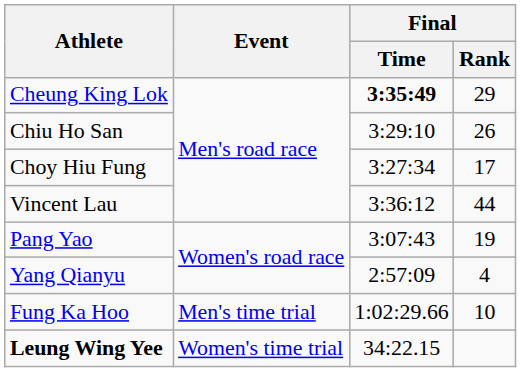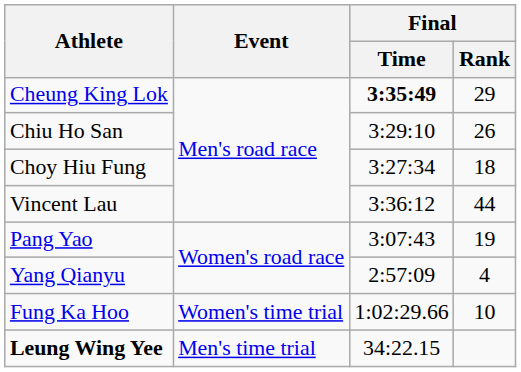Choy Hiu Fung | Final / Rank: 17 -> 18
Fung Ka Hoo | Event: Men's time trial -> Women's time trial
Leung Wing Yee | Event: Women's time trial -> Men's time trial
